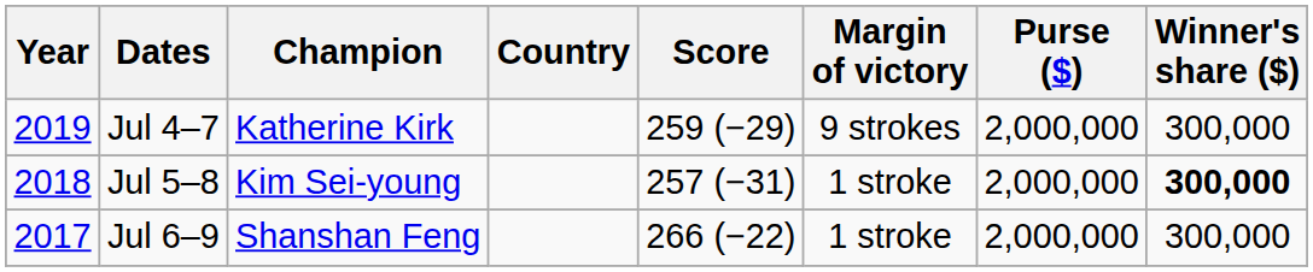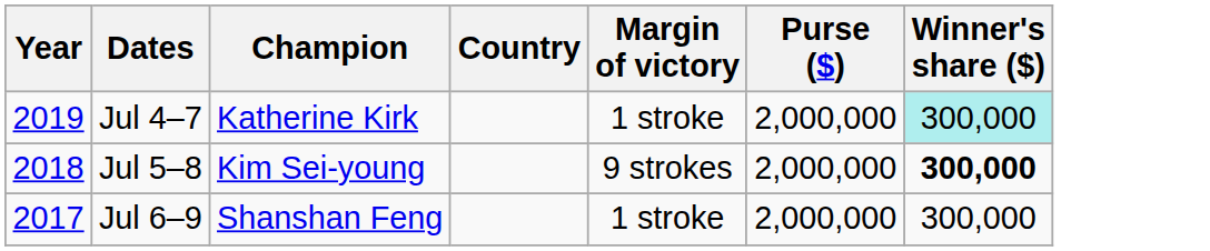- column: Score | 259 (−29) | 257 (−31) | 266 (−22)
Jul 4–7 | Margin of victory: 9 strokes -> 1 stroke
Jul 4–7 | Winner's share ($): no background -> paleturquoise background
Jul 5–8 | Margin of victory: 1 stroke -> 9 strokes
